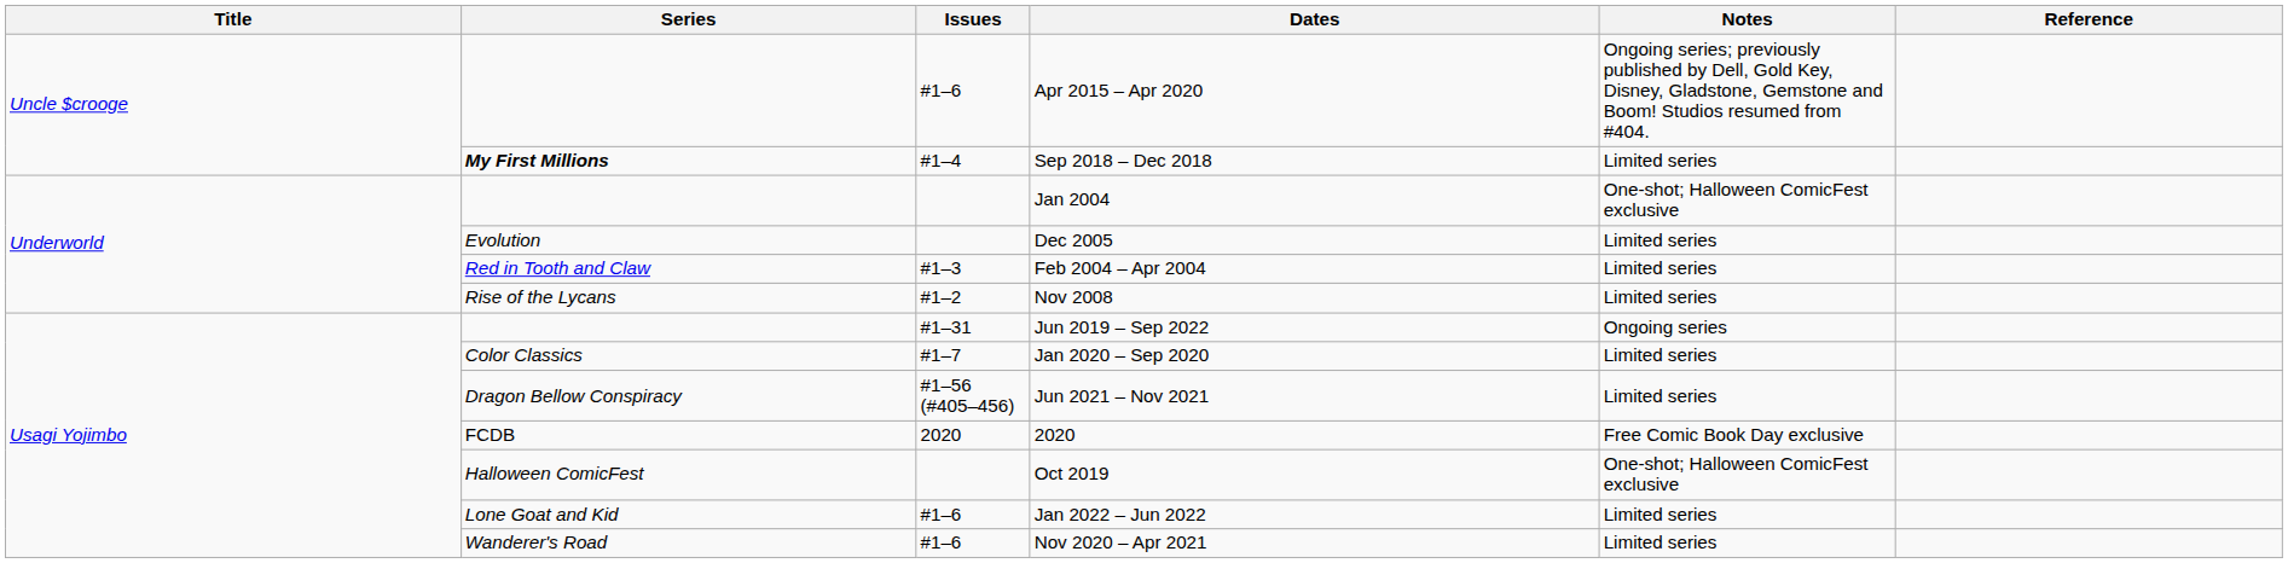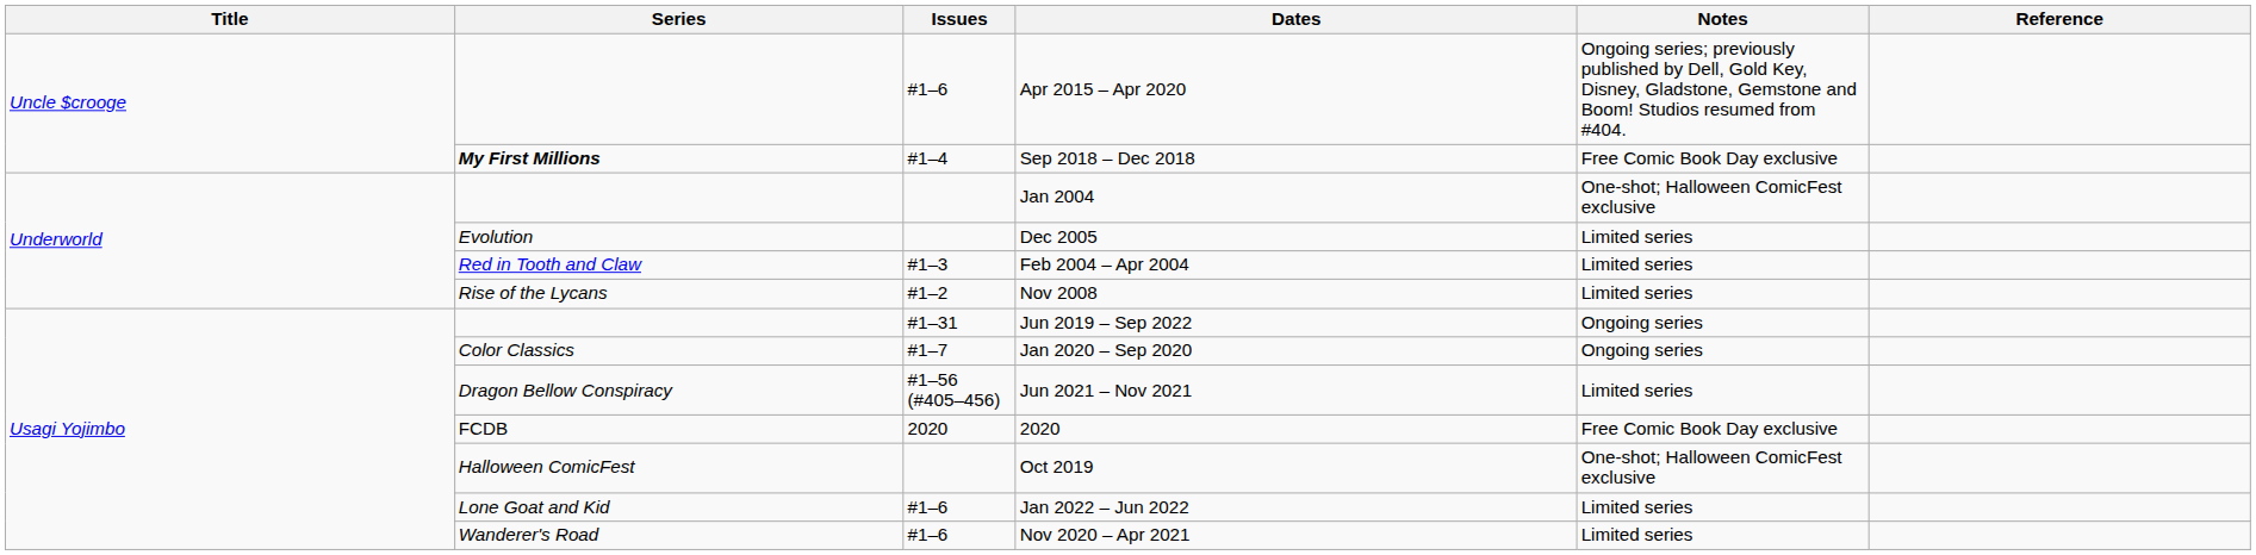Sep 2018 – Dec 2018 | Notes: Limited series -> Free Comic Book Day exclusive
Jan 2020 – Sep 2020 | Notes: Limited series -> Ongoing series
